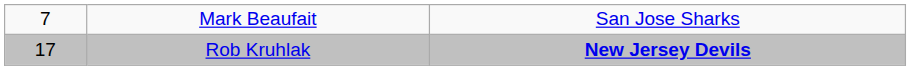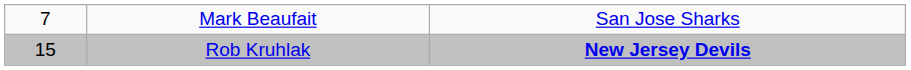Rob Kruhlak | column 1: 17 -> 15
